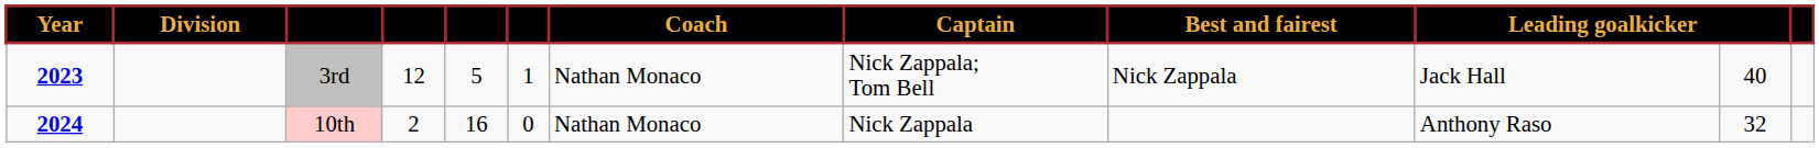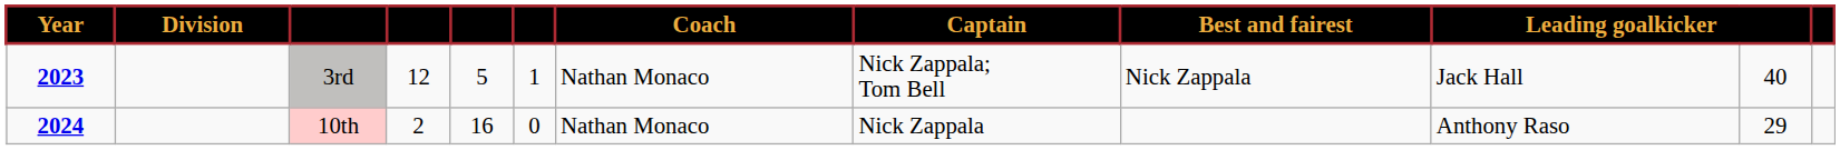10th | column 11: 32 -> 29
